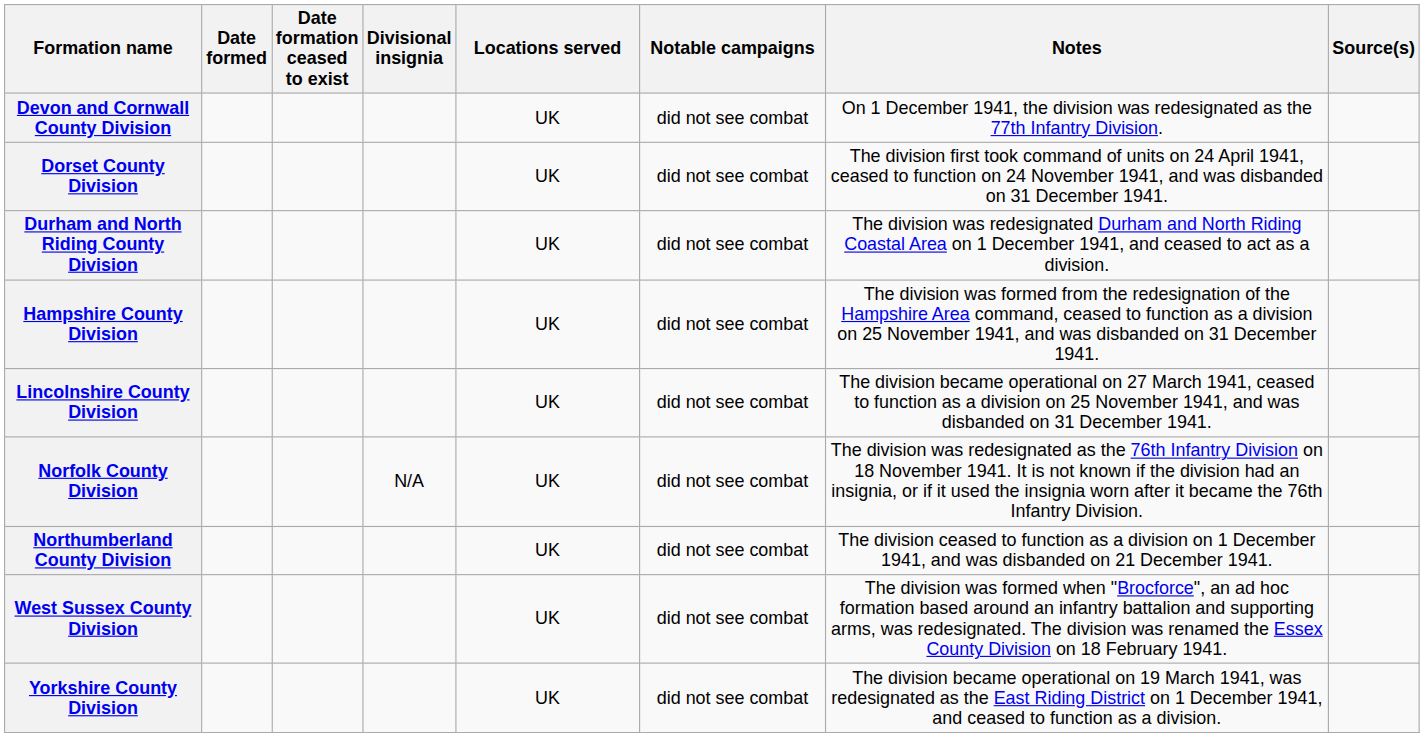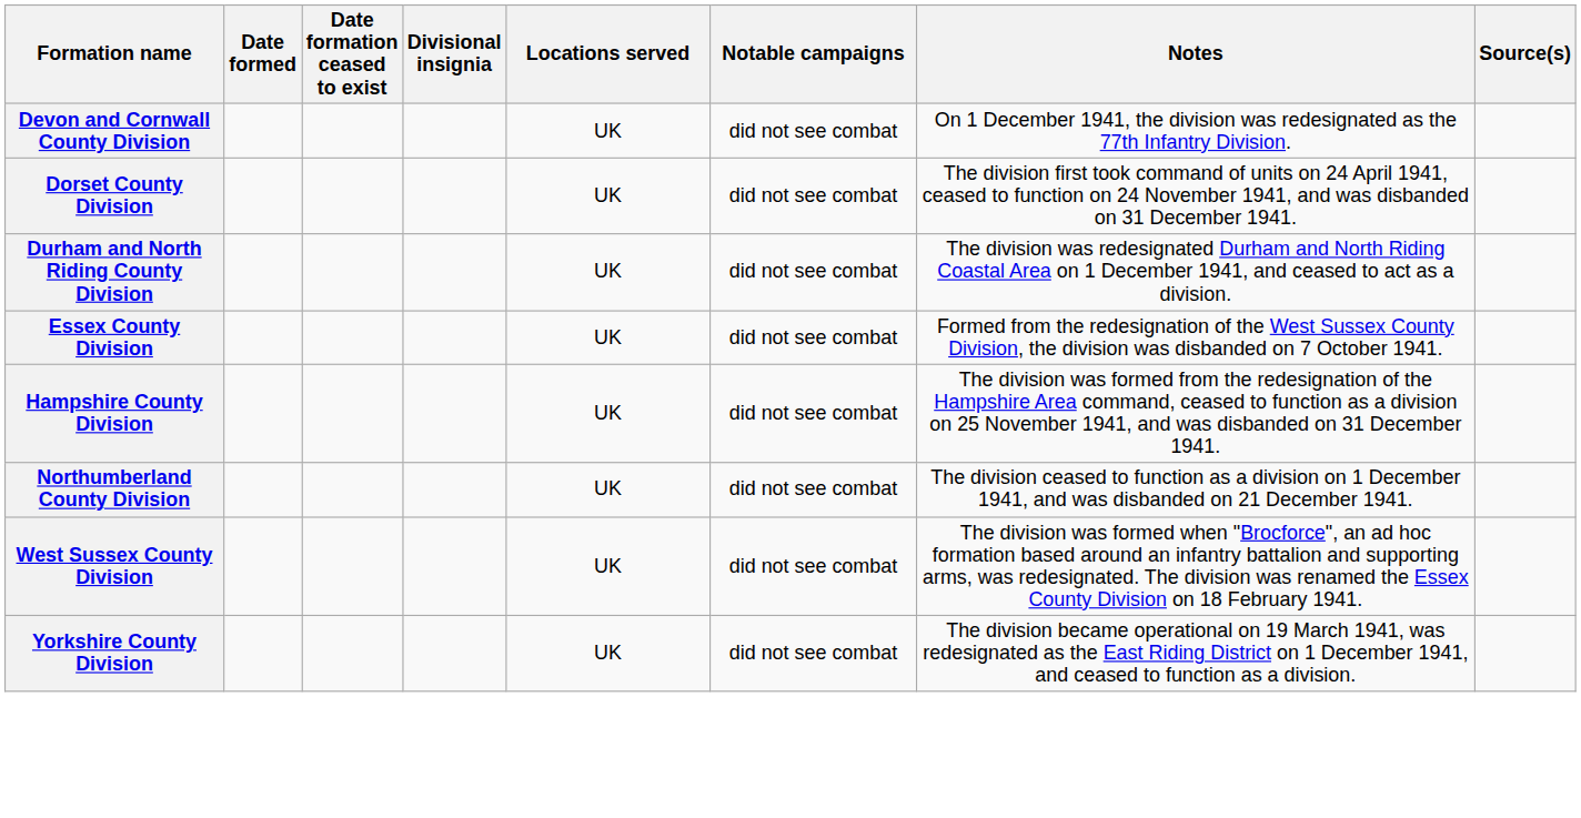+ row: Essex County Division | UK | did not see combat | Formed from the redesignation of the West Sussex County Division, the division was disbanded on 7 October 1941.
- row: Lincolnshire County Division | UK | did not see combat | The division became operational on 27 March 1941, ceased to function as a division on 25 November 1941, and was disbanded on 31 December 1941.
- row: Norfolk County Division | N/A | UK | did not see combat | The division was redesignated as the 76th Infantry Division on 18 November 1941. It is not known if the division had an insignia, or if it used the insignia worn after it became the 76th Infantry Division.
